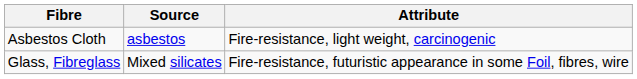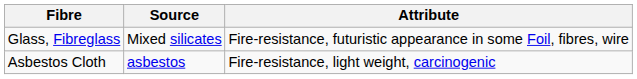rows swapped: Asbestos Cloth <-> Glass, Fibreglass
